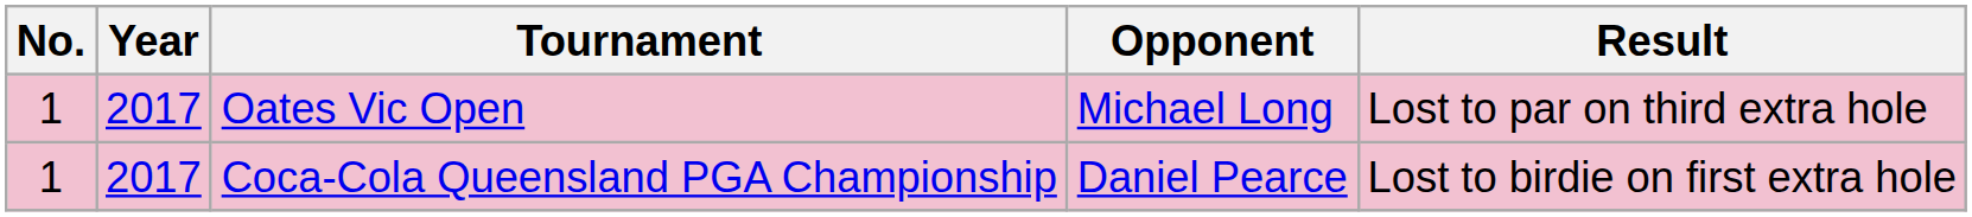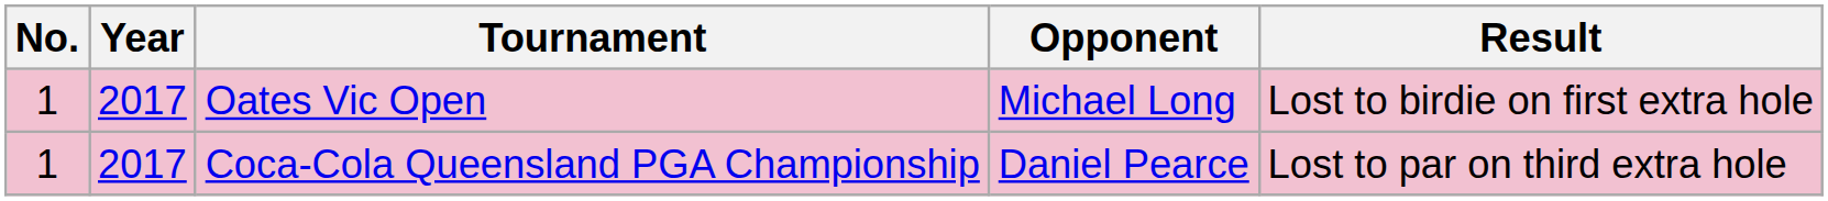Oates Vic Open | Result: Lost to par on third extra hole -> Lost to birdie on first extra hole
Coca-Cola Queensland PGA Championship | Result: Lost to birdie on first extra hole -> Lost to par on third extra hole
